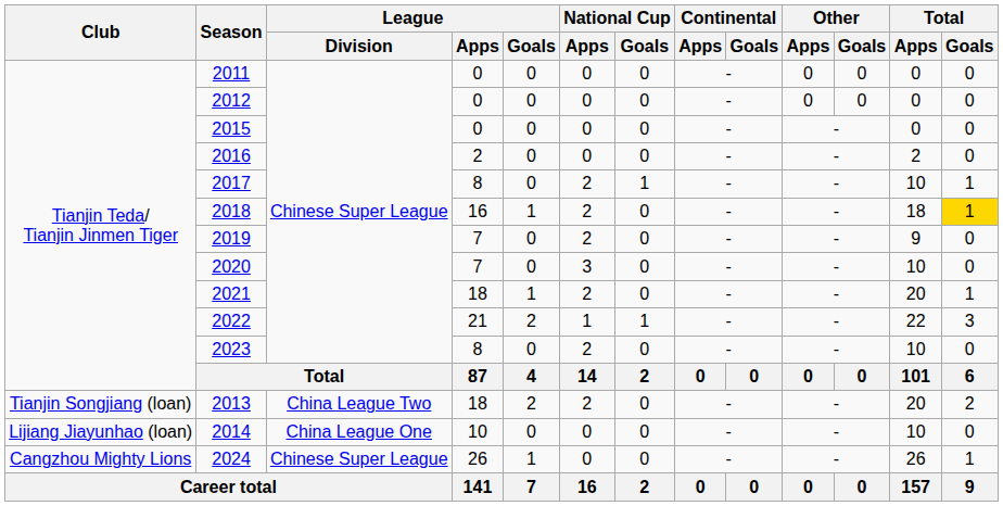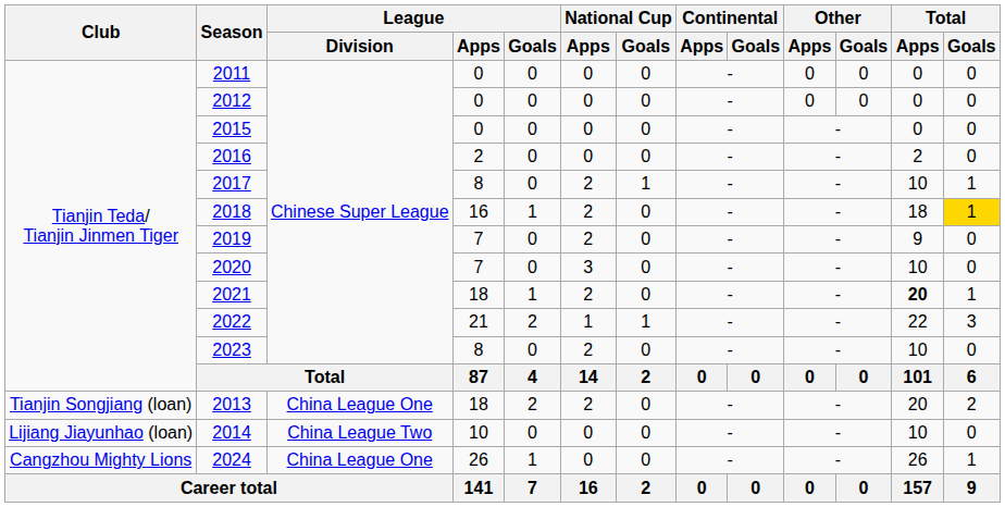2021 | Total / Apps: normal -> bold
2013 | League / Division: China League Two -> China League One
2014 | League / Division: China League One -> China League Two
2024 | League / Division: Chinese Super League -> China League One
